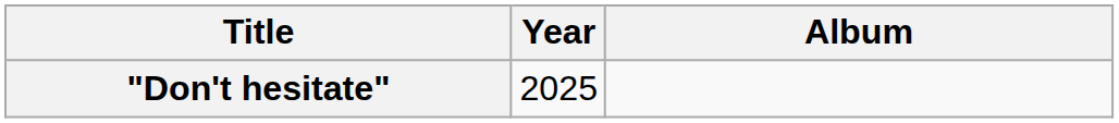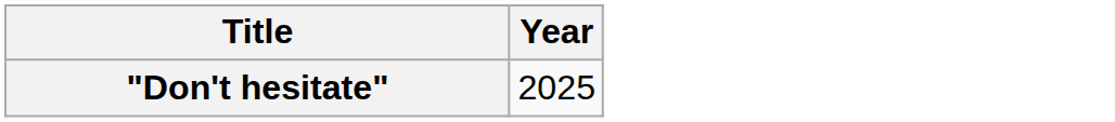- column: Album
